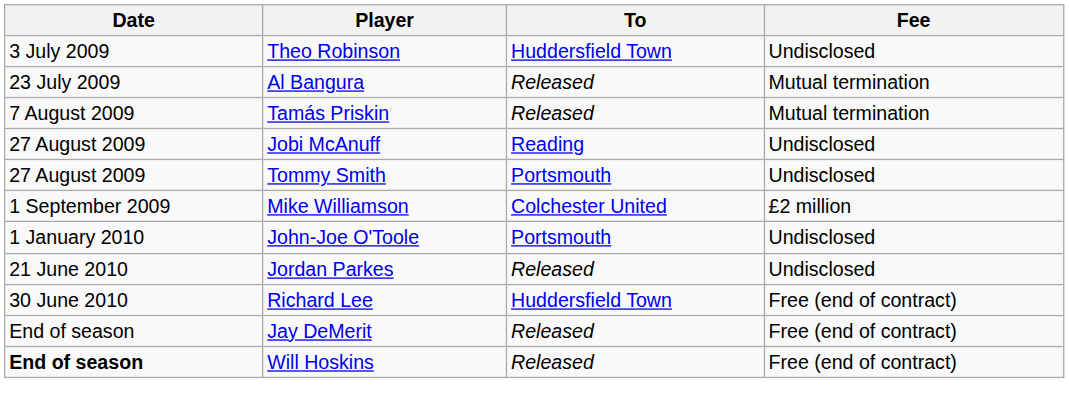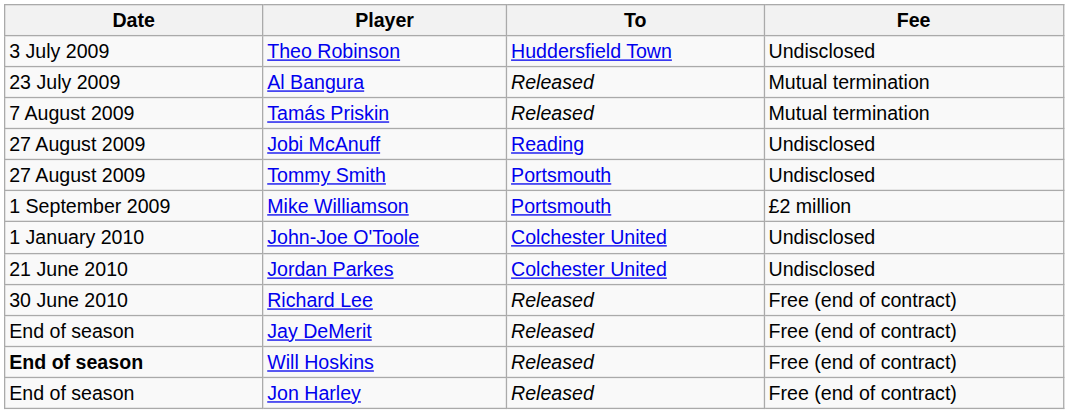Mike Williamson | To: Colchester United -> Portsmouth
John-Joe O'Toole | To: Portsmouth -> Colchester United
Jordan Parkes | To: Released -> Colchester United
Richard Lee | To: Huddersfield Town -> Released
+ row: End of season | Jon Harley | Released | Free (end of contract)
